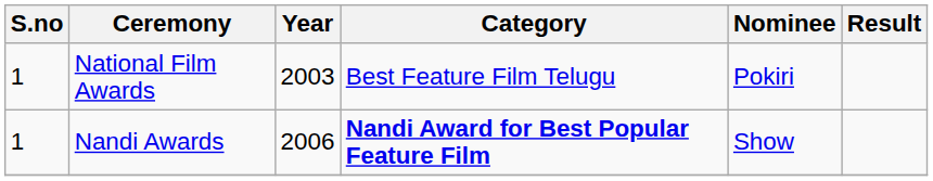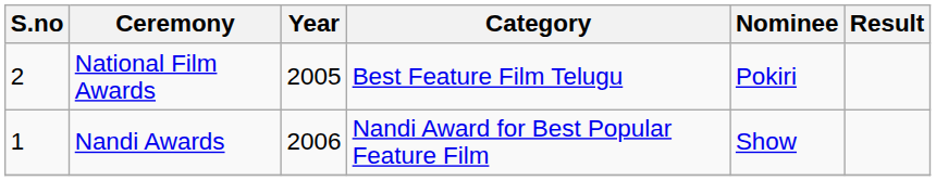National Film Awards | S.no: 1 -> 2
National Film Awards | Year: 2003 -> 2005
Nandi Awards | Category: bold -> normal
